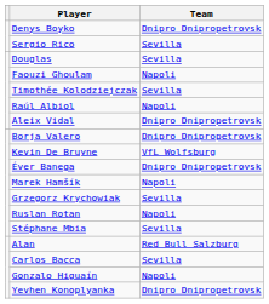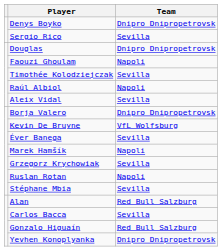Douglas | Team: Sevilla -> Dnipro Dnipropetrovsk
Aleix Vidal | Team: Dnipro Dnipropetrovsk -> Sevilla
Éver Banega | Team: Dnipro Dnipropetrovsk -> Sevilla
Gonzalo Higuaín | Team: Napoli -> Red Bull Salzburg
